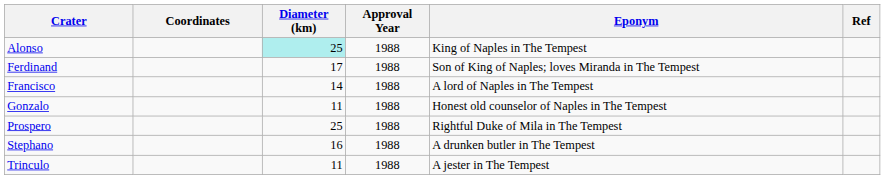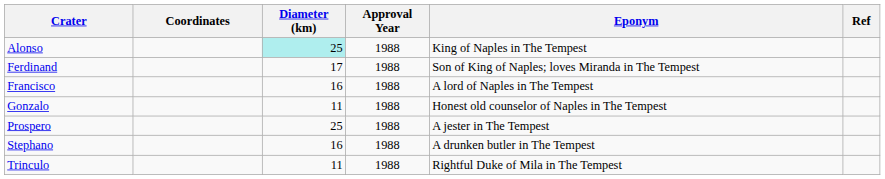Francisco | Diameter (km): 14 -> 16
Prospero | Eponym: Rightful Duke of Mila in The Tempest -> A jester in The Tempest
Trinculo | Eponym: A jester in The Tempest -> Rightful Duke of Mila in The Tempest
